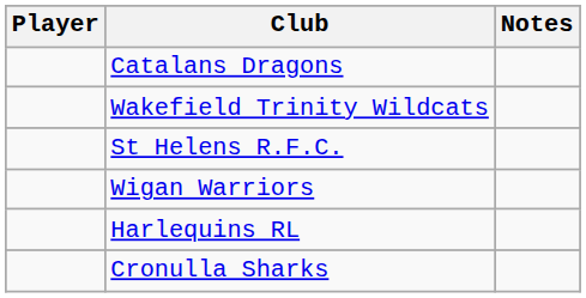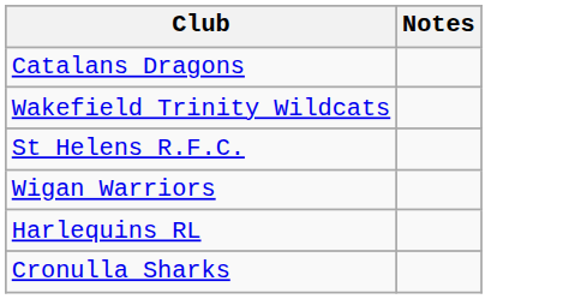- column: Player
